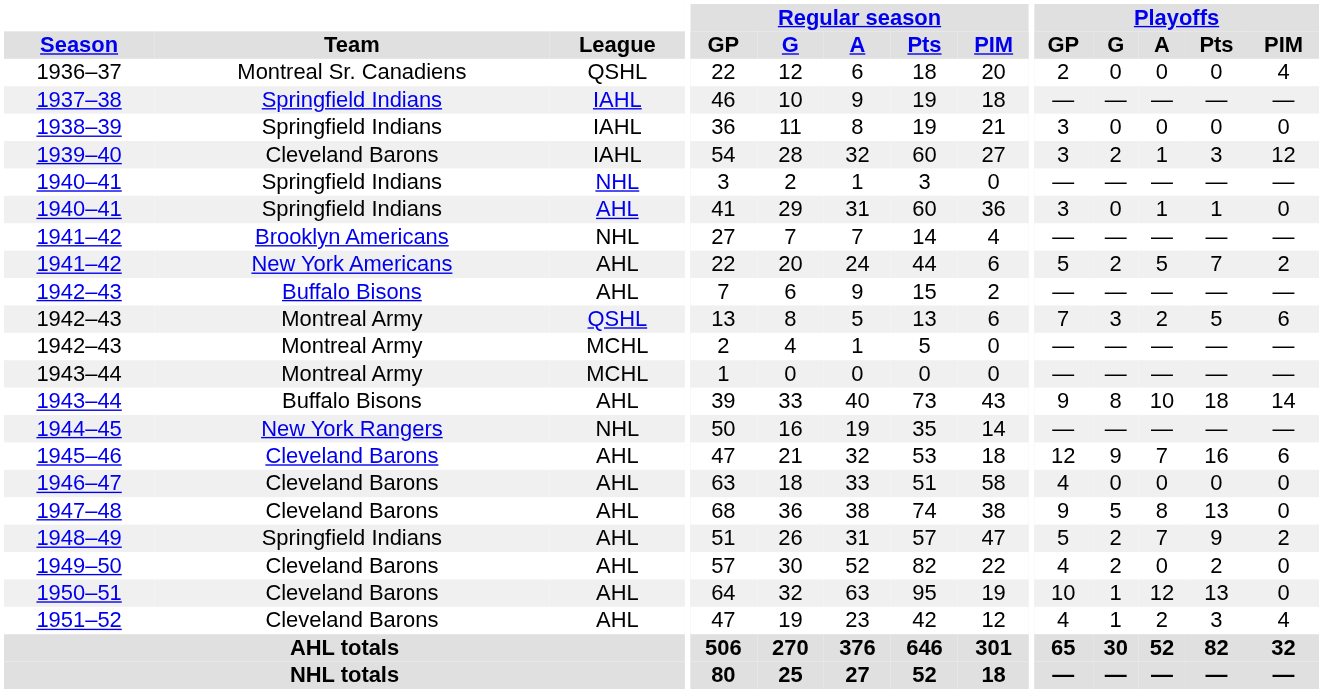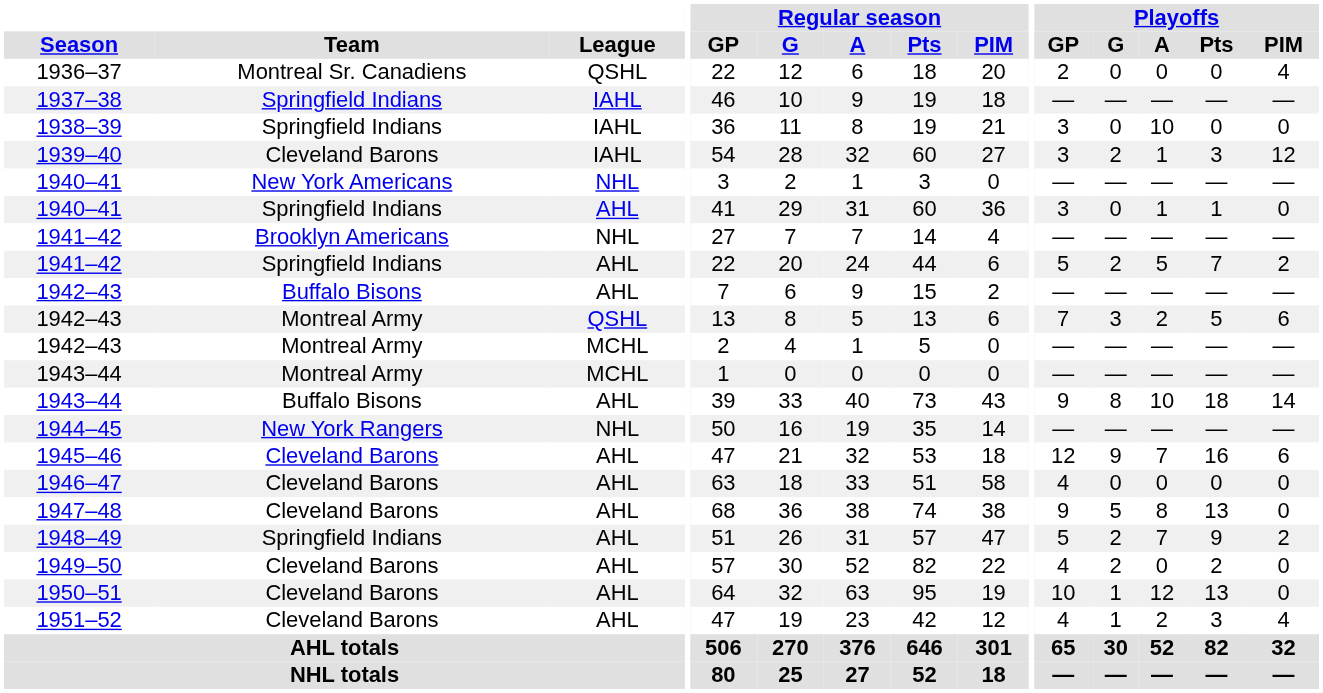1938–39 | Playoffs / A: 0 -> 10
1940–41 / NHL | Team: Springfield Indians -> New York Americans
1941–42 / AHL | Team: New York Americans -> Springfield Indians
